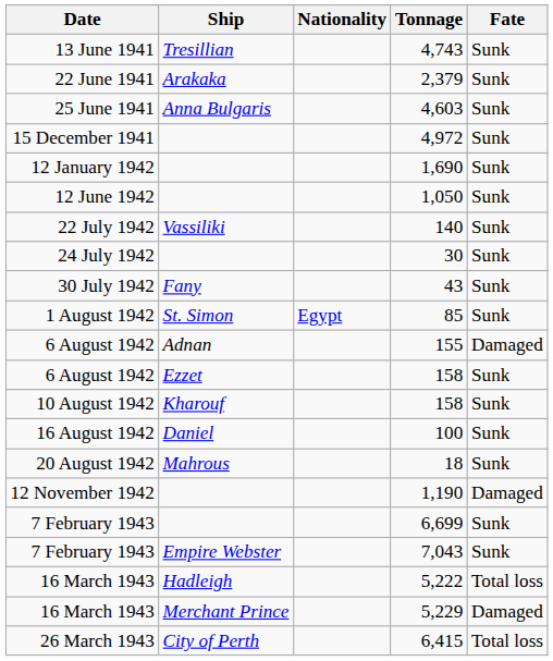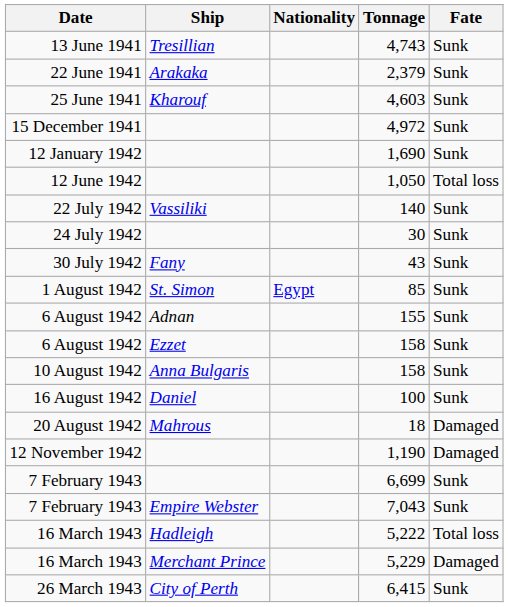4,603 | Ship: Anna Bulgaris -> Kharouf
1,050 | Fate: Sunk -> Total loss
155 | Fate: Damaged -> Sunk
10 August 1942 / 158 | Ship: Kharouf -> Anna Bulgaris
18 | Fate: Sunk -> Damaged
6,415 | Fate: Total loss -> Sunk
